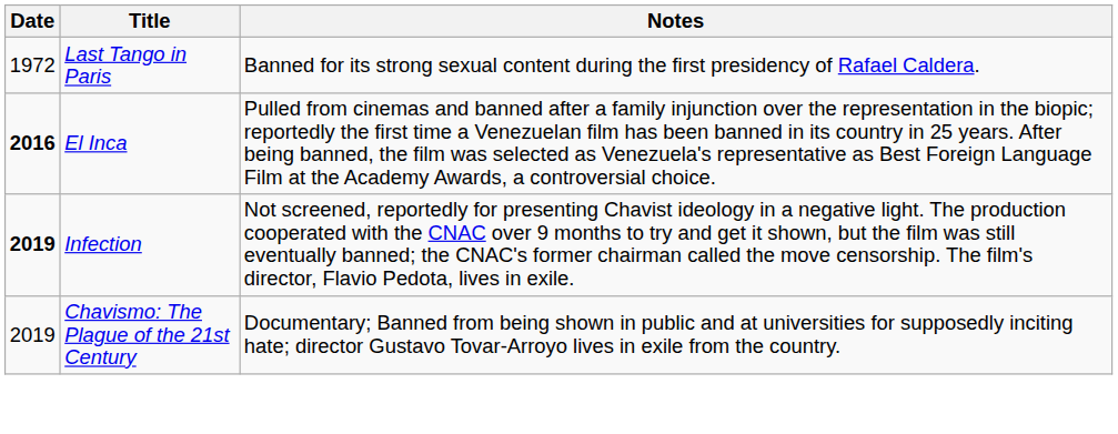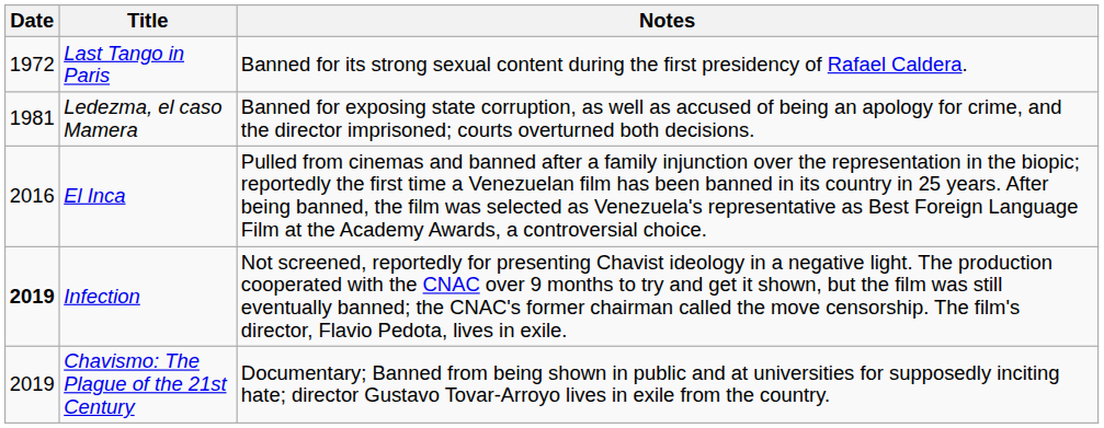+ row: 1981 | Ledezma, el caso Mamera | Banned for exposing state corruption, as well as accused of being an apology for crime, and the director imprisoned; courts overturned both decisions.
El Inca | Date: bold -> normal
